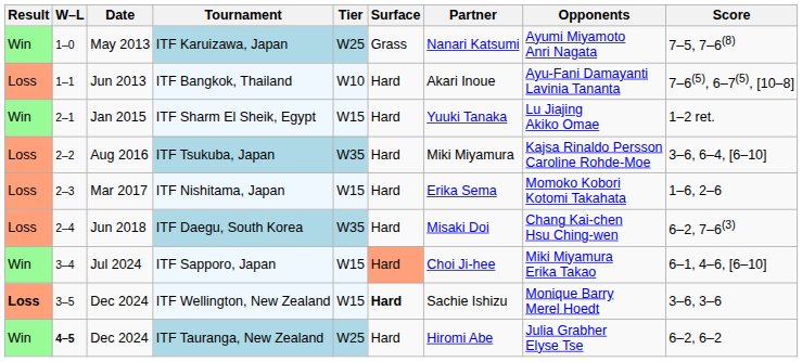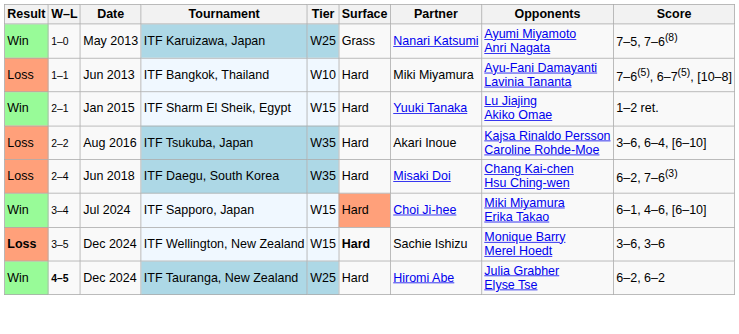ITF Bangkok, Thailand | Partner: Akari Inoue -> Miki Miyamura
ITF Tsukuba, Japan | Partner: Miki Miyamura -> Akari Inoue
- row: Loss | 2–3 | Mar 2017 | ITF Nishitama, Japan | W15 | Hard | Erika Sema | Momoko Kobori Kotomi Takahata | 1–6, 2–6
